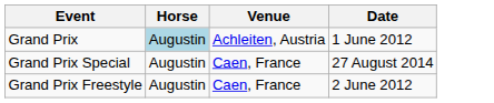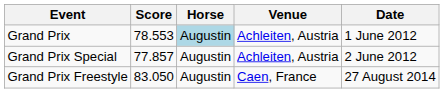+ column: Score | 78.553 | 77.857 | 83.050
Grand Prix Special | Venue: Caen, France -> Achleiten, Austria
Grand Prix Special | Date: 27 August 2014 -> 2 June 2012
Grand Prix Freestyle | Date: 2 June 2012 -> 27 August 2014
